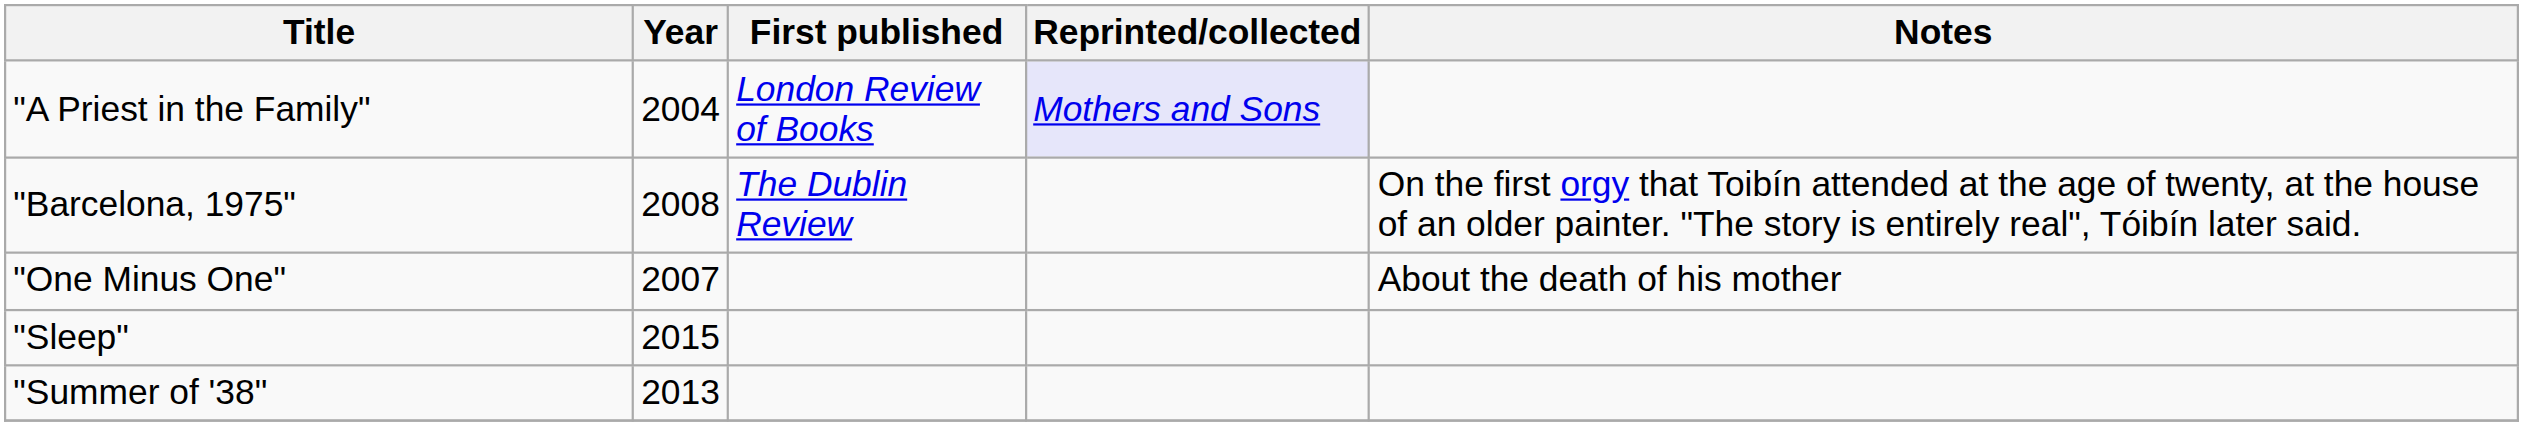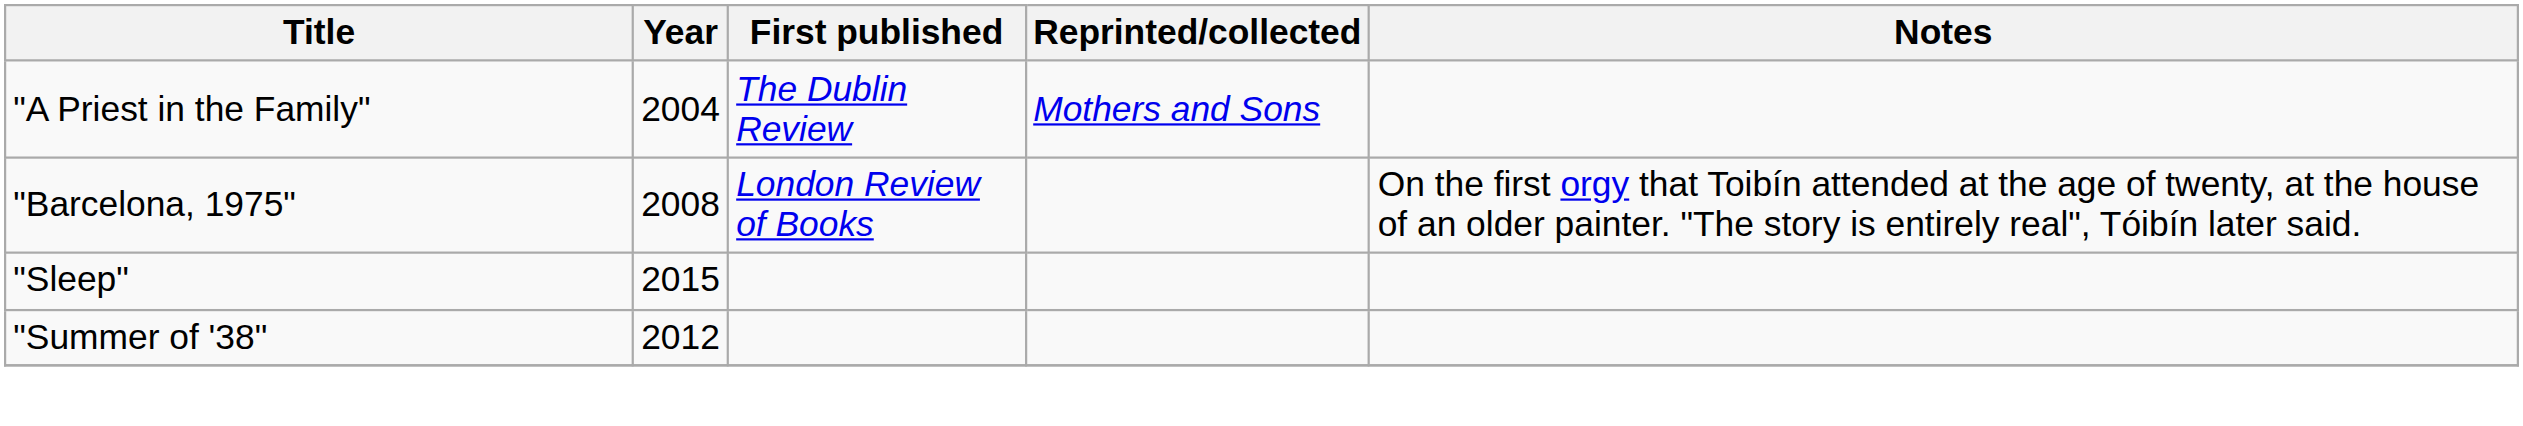"A Priest in the Family" | First published: London Review of Books -> The Dublin Review
"A Priest in the Family" | Reprinted/collected: lavender background -> no background
"Barcelona, 1975" | First published: The Dublin Review -> London Review of Books
- row: "One Minus One" | 2007 | About the death of his mother
"Summer of '38" | Year: 2013 -> 2012
